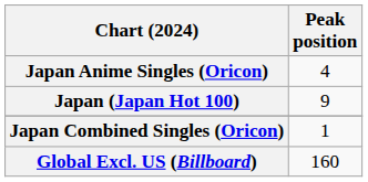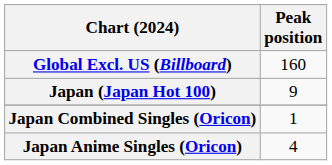rows swapped: Global Excl. US (Billboard) <-> Japan Anime Singles (Oricon)
